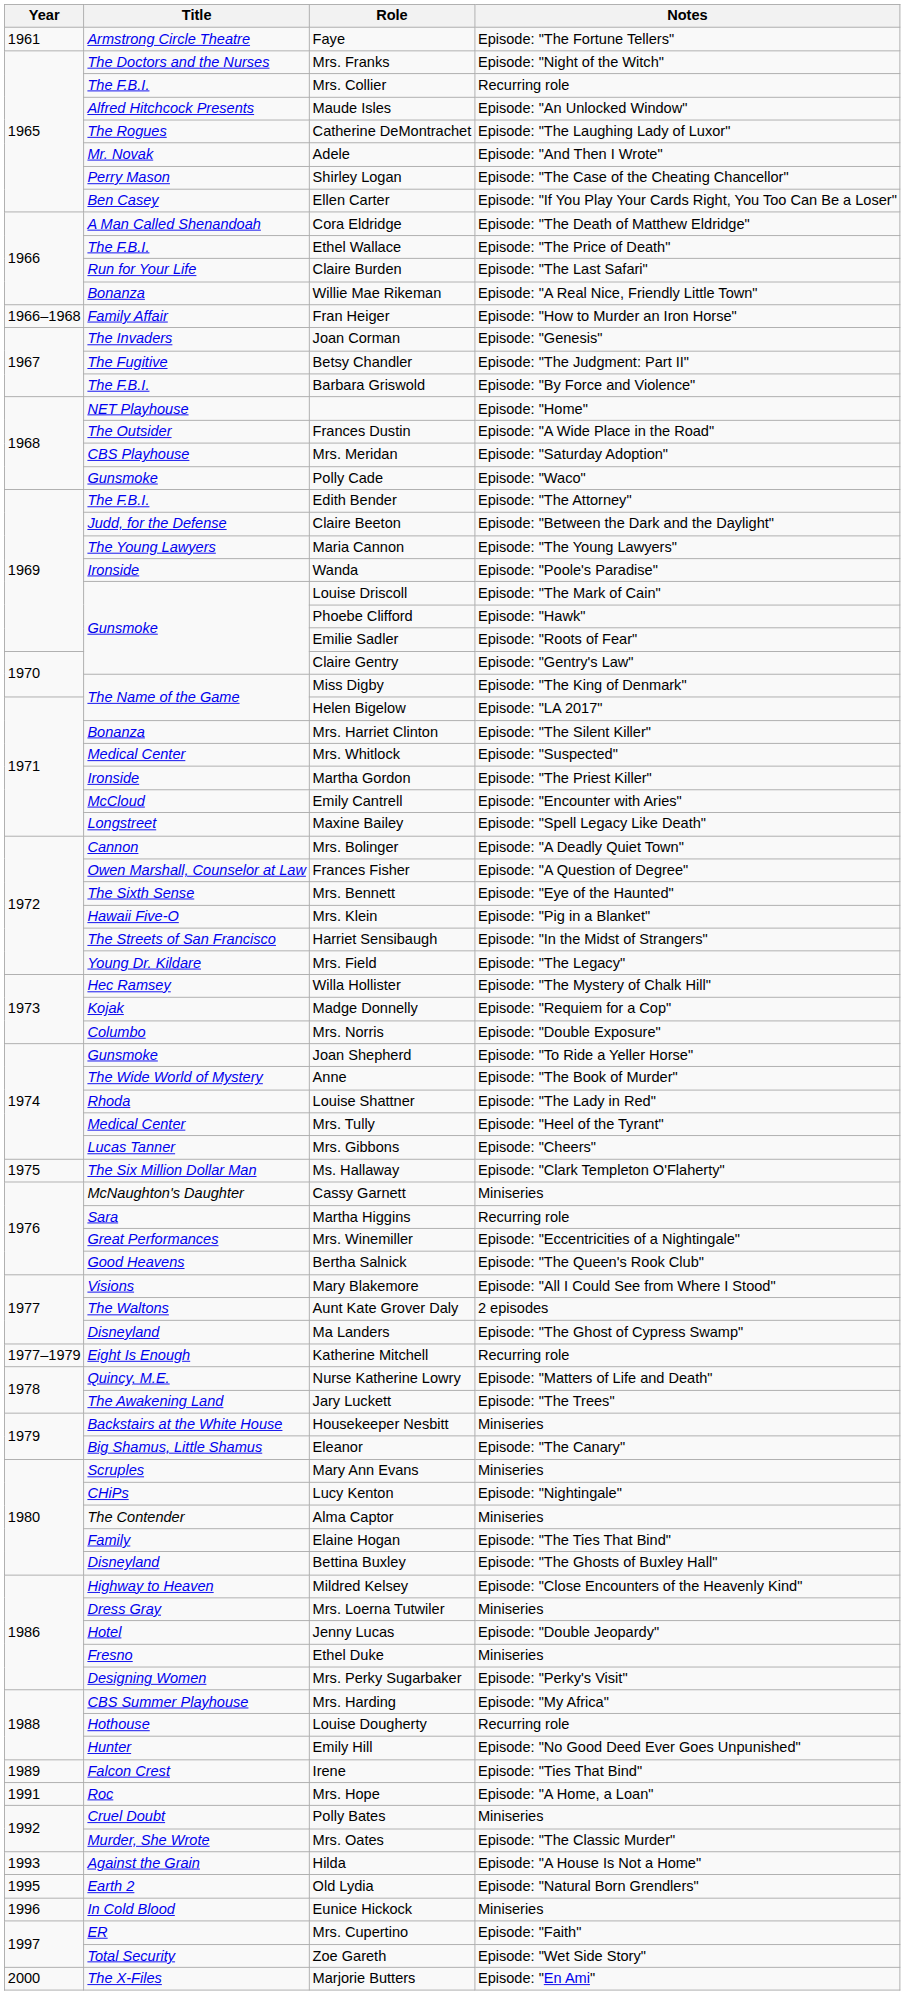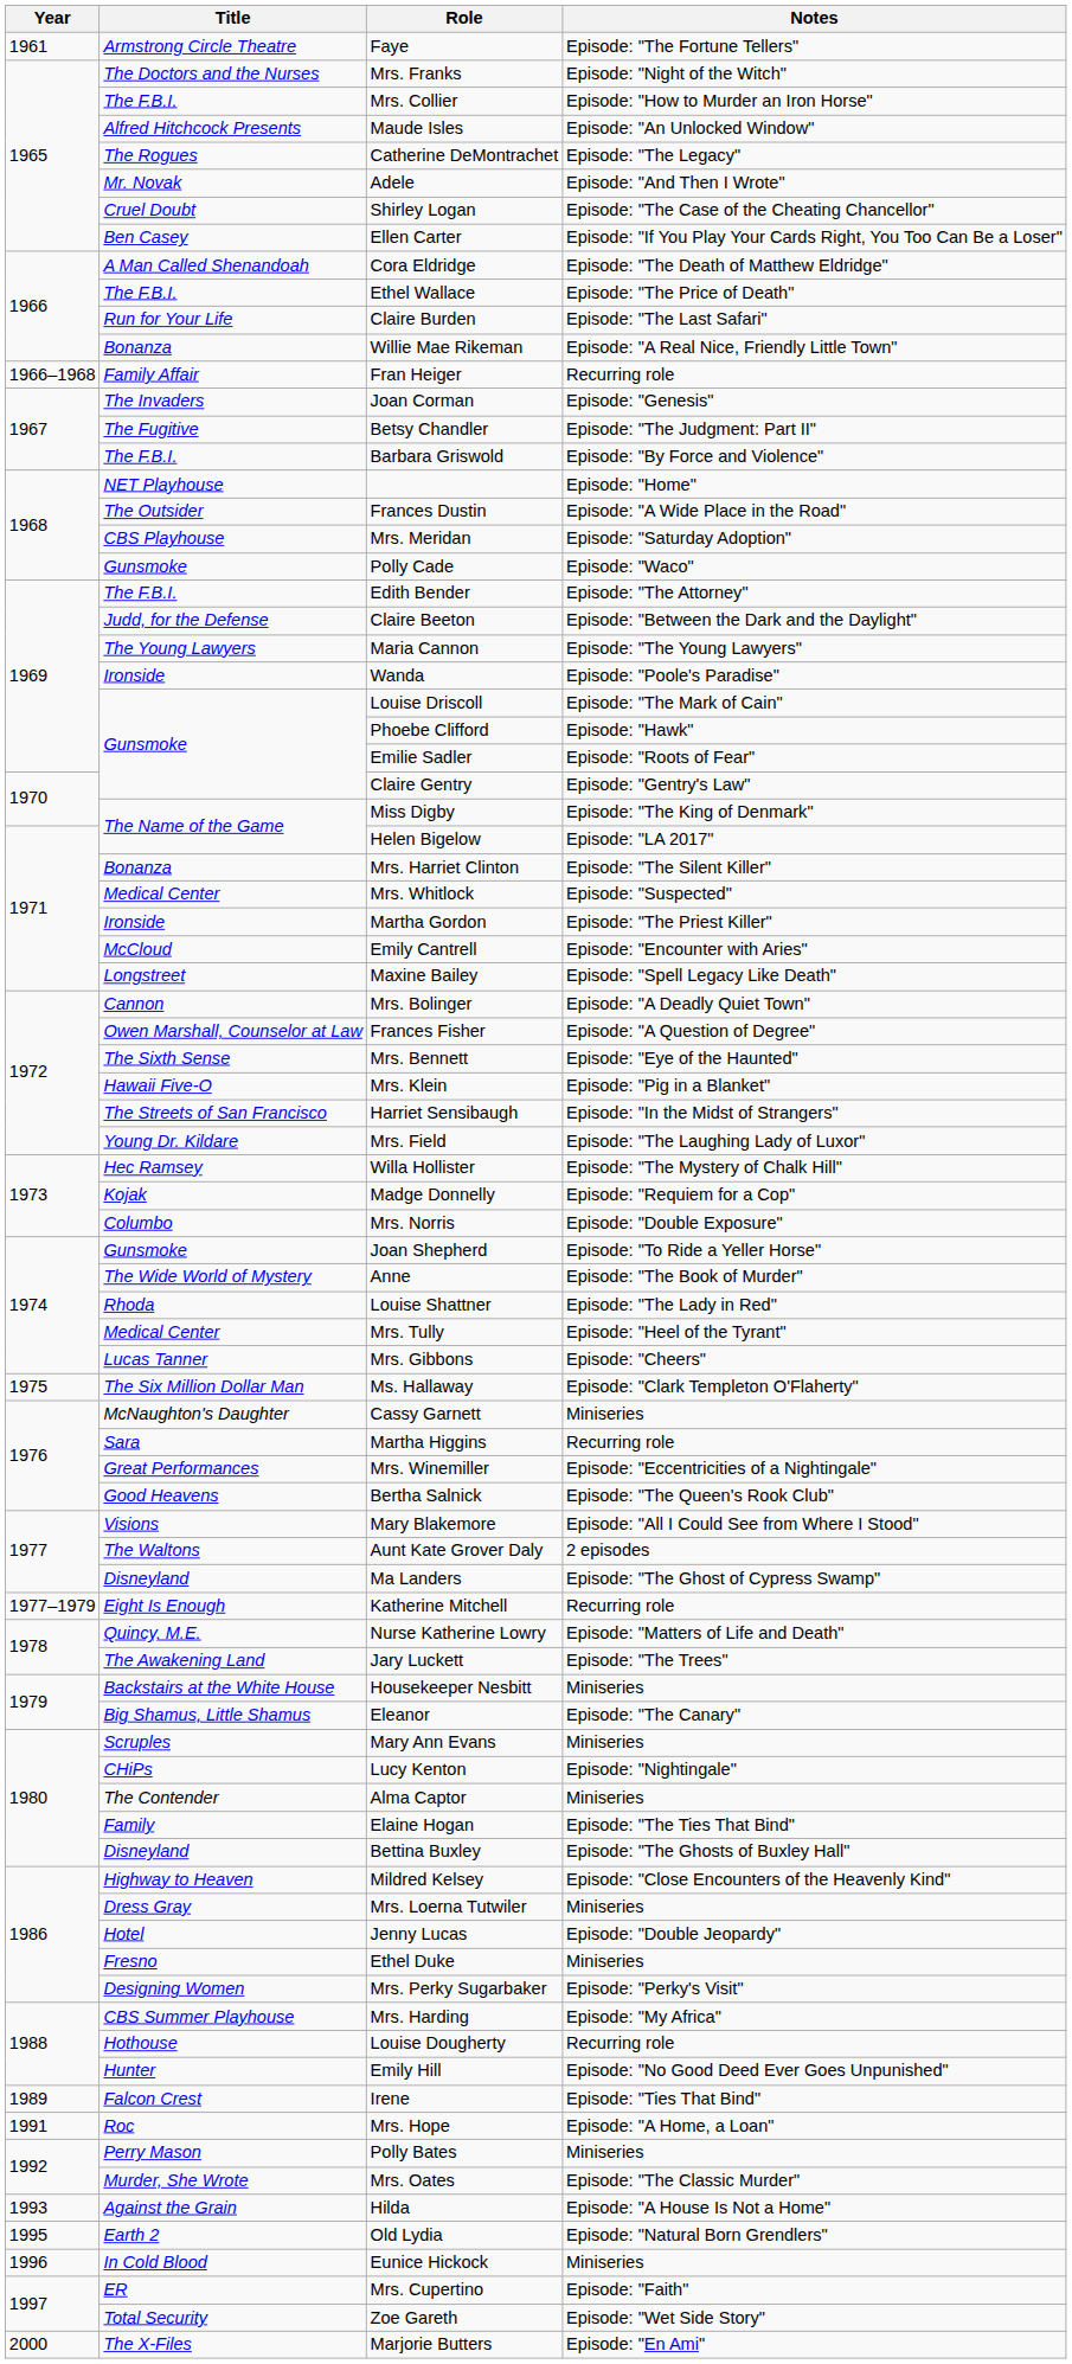Mrs. Collier | Notes: Recurring role -> Episode: "How to Murder an Iron Horse"
Catherine DeMontrachet | Notes: Episode: "The Laughing Lady of Luxor" -> Episode: "The Legacy"
Shirley Logan | Title: Perry Mason -> Cruel Doubt
Fran Heiger | Notes: Episode: "How to Murder an Iron Horse" -> Recurring role
Mrs. Field | Notes: Episode: "The Legacy" -> Episode: "The Laughing Lady of Luxor"
Polly Bates | Title: Cruel Doubt -> Perry Mason
